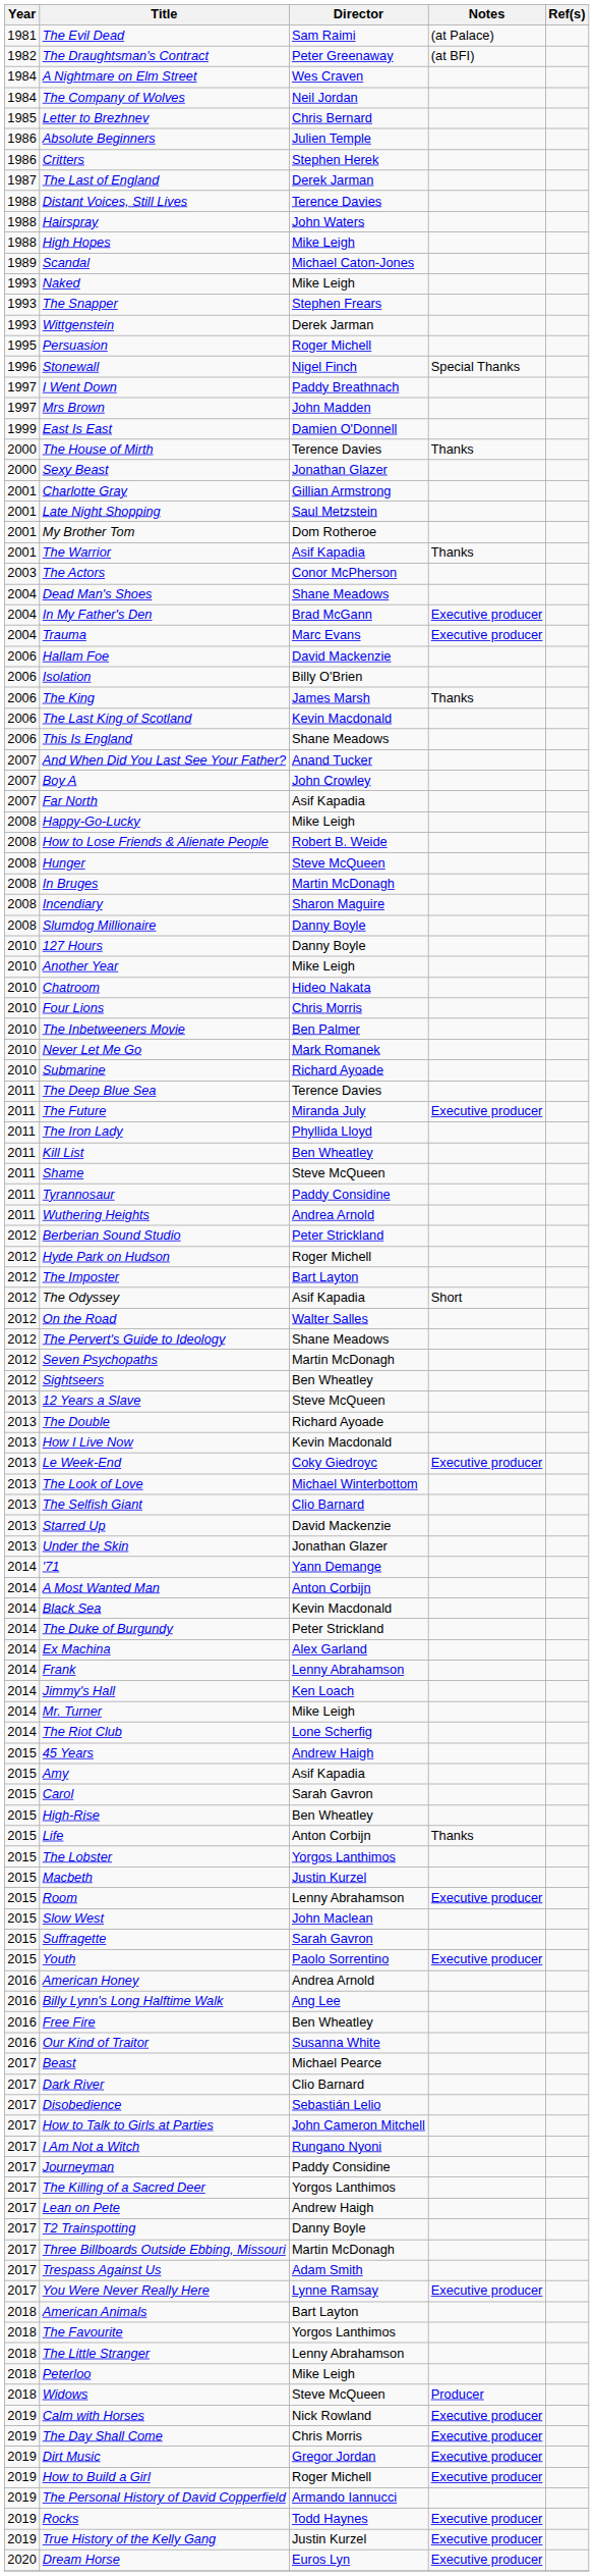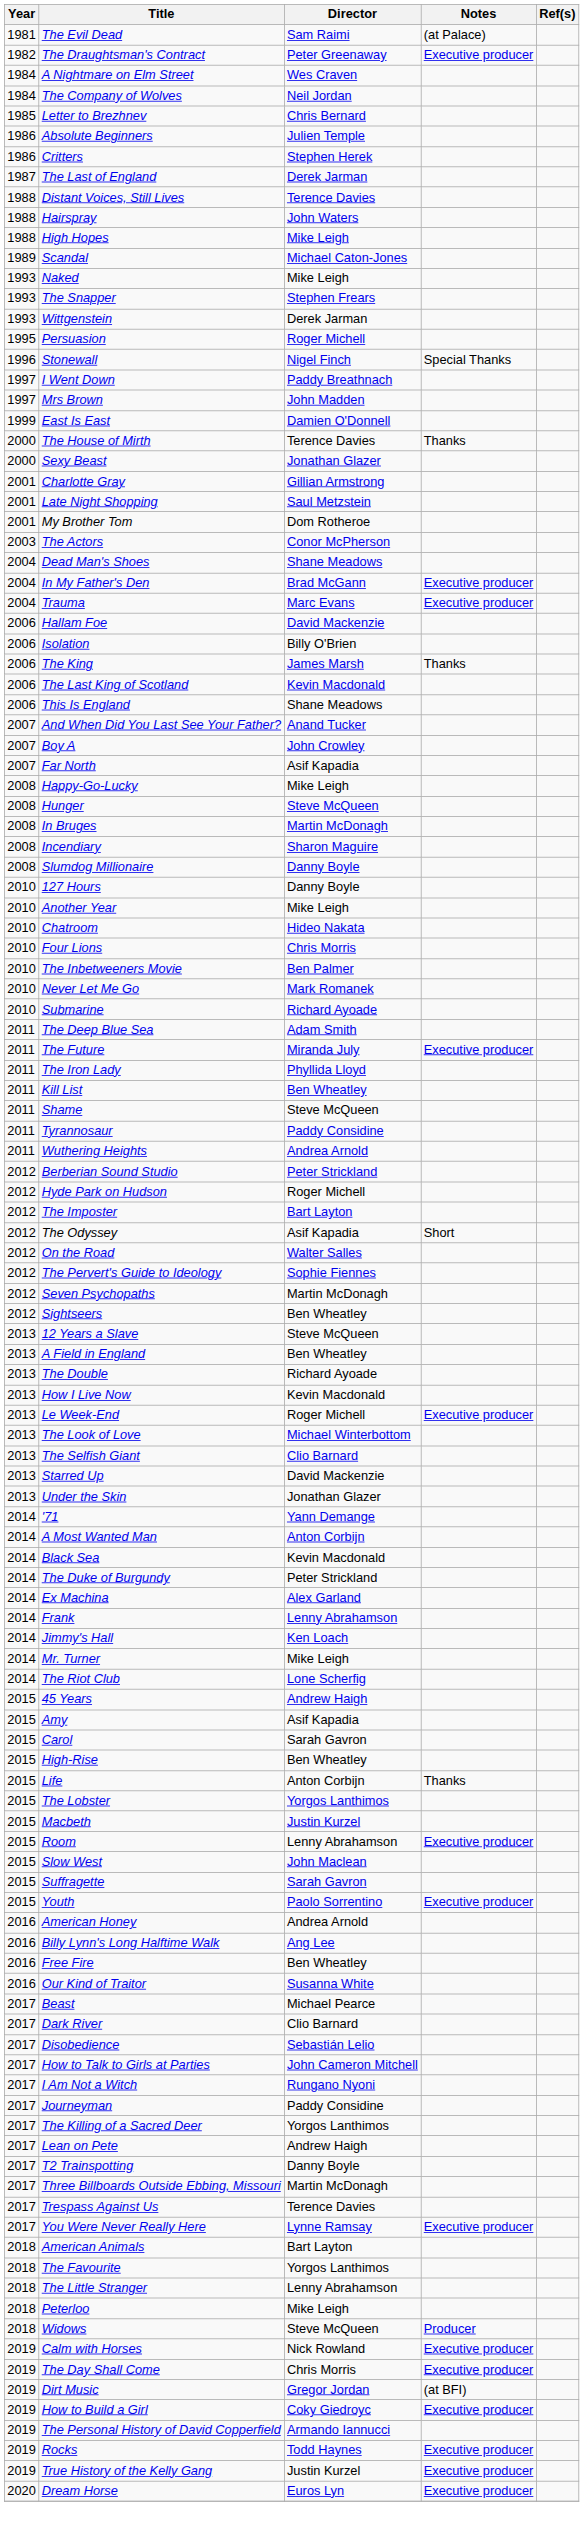The Draughtsman's Contract | Notes: (at BFI) -> Executive producer
- row: 2001 | The Warrior | Asif Kapadia | Thanks
- row: 2008 | How to Lose Friends & Alienate People | Robert B. Weide
The Deep Blue Sea | Director: Terence Davies -> Adam Smith
The Pervert's Guide to Ideology | Director: Shane Meadows -> Sophie Fiennes
+ row: 2013 | A Field in England | Ben Wheatley
Le Week-End | Director: Coky Giedroyc -> Roger Michell
Trespass Against Us | Director: Adam Smith -> Terence Davies
Dirt Music | Notes: Executive producer -> (at BFI)
How to Build a Girl | Director: Roger Michell -> Coky Giedroyc
